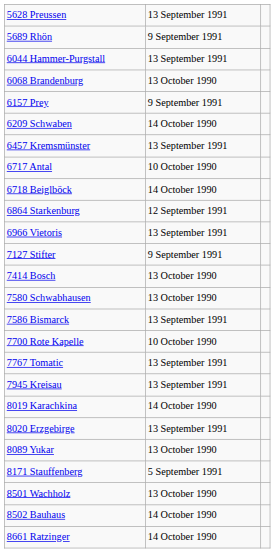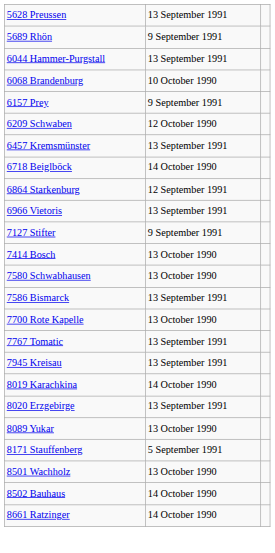6068 Brandenburg | column 2: 13 October 1990 -> 10 October 1990
6209 Schwaben | column 2: 14 October 1990 -> 12 October 1990
- row: 6717 Antal | 10 October 1990
7700 Rote Kapelle | column 2: 10 October 1990 -> 13 October 1990
